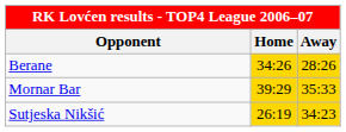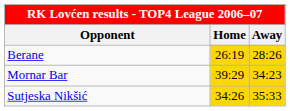Berane | Home: 34:26 -> 26:19
Mornar Bar | Away: 35:33 -> 34:23
Sutjeska Nikšić | Home: 26:19 -> 34:26
Sutjeska Nikšić | Away: 34:23 -> 35:33
